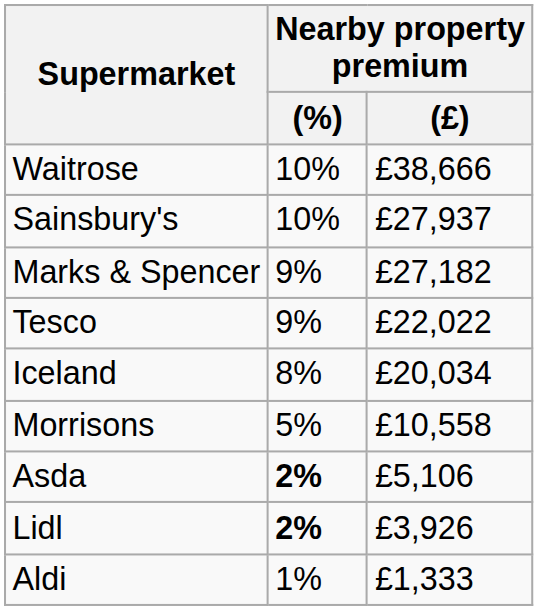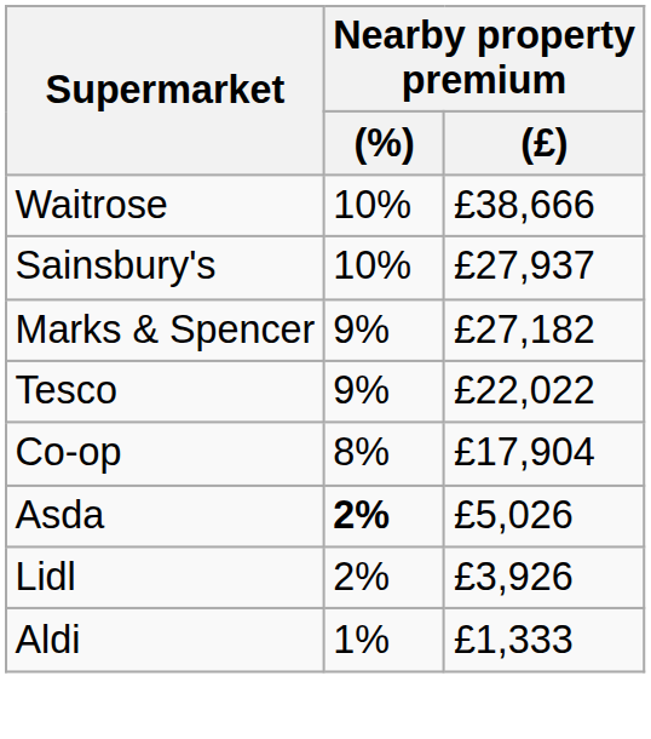- row: Iceland | 8% | £20,034
+ row: Co-op | 8% | £17,904
- row: Morrisons | 5% | £10,558
Asda | Nearby property premium / (£): £5,106 -> £5,026
Lidl | Nearby property premium / (%): bold -> normal
